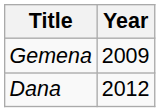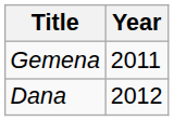Gemena | Year: 2009 -> 2011
